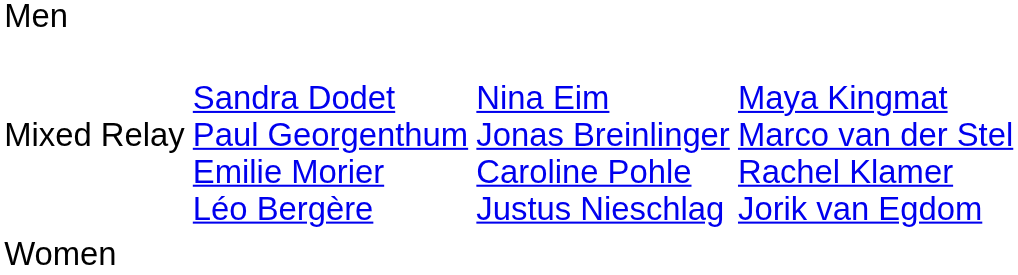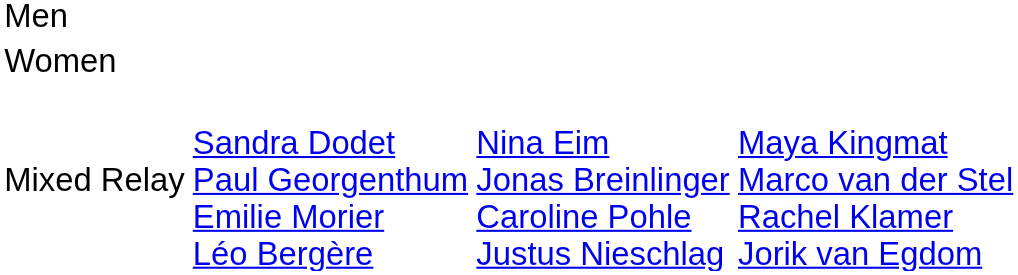rows swapped: Women <-> Mixed Relay
